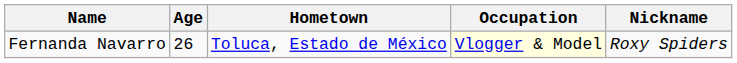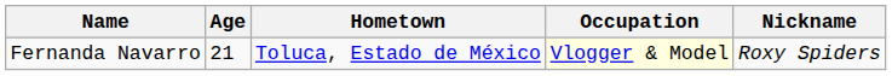Fernanda Navarro | Age: 26 -> 21
